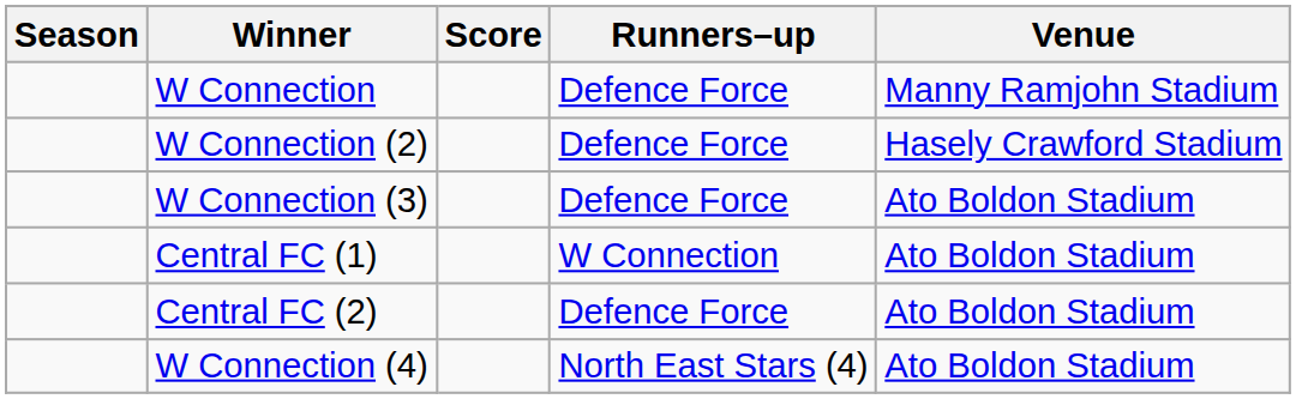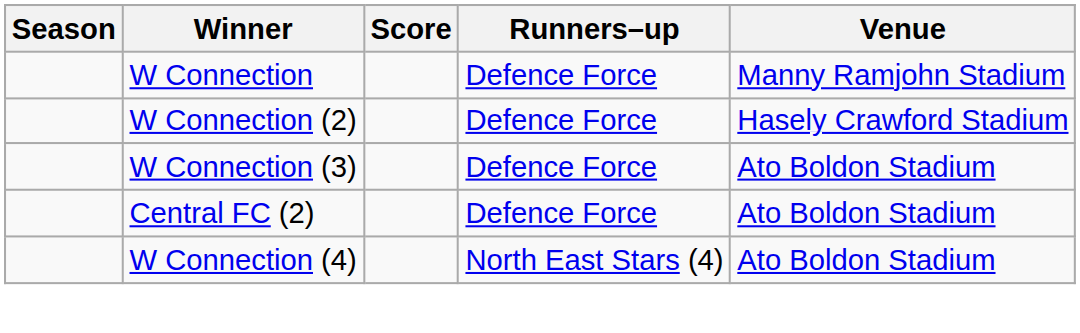- row: Central FC (1) | W Connection | Ato Boldon Stadium
